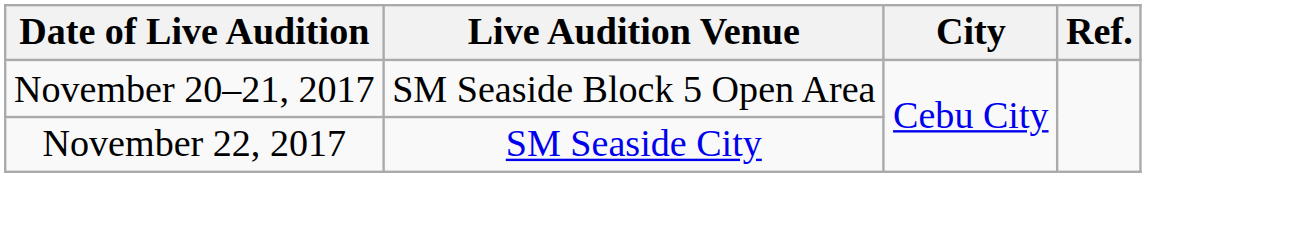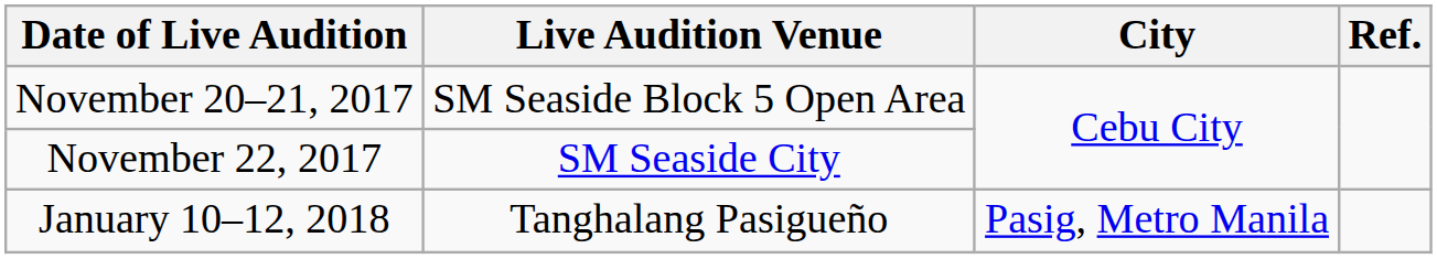+ row: January 10–12, 2018 | Tanghalang Pasigueño | Pasig, Metro Manila
